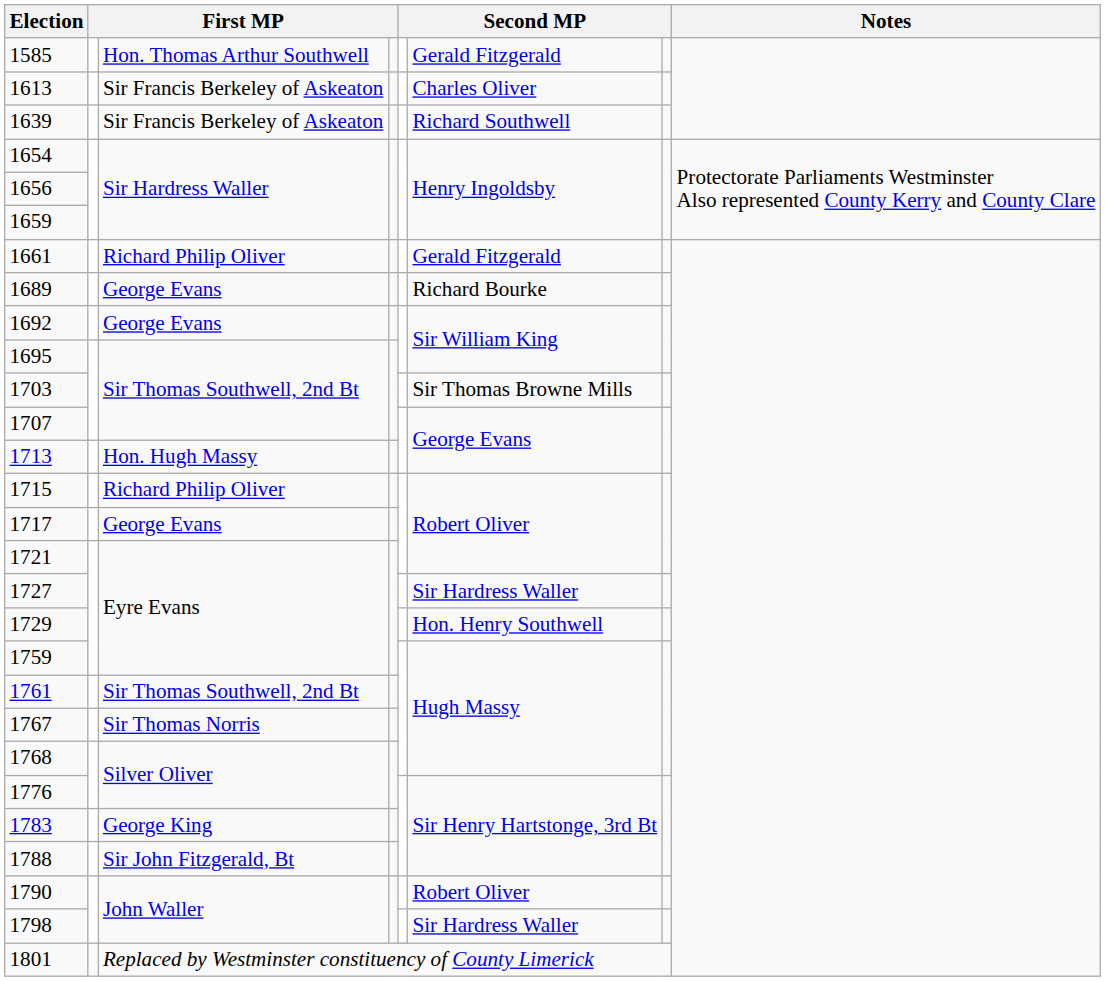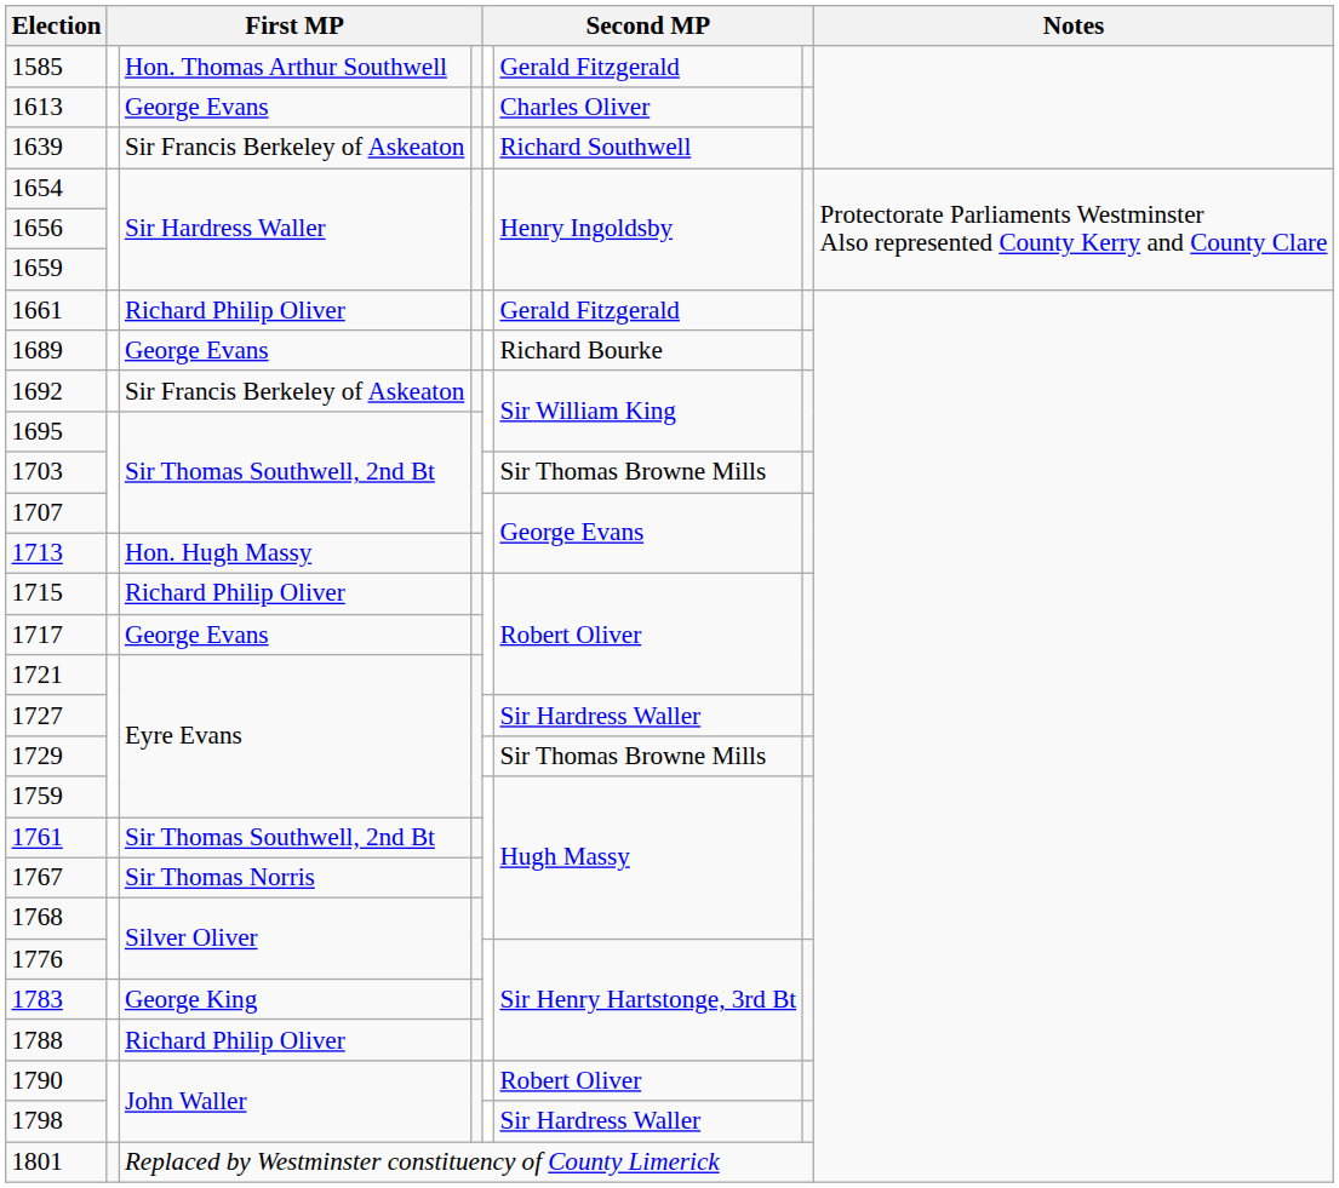1613 | column 3: Sir Francis Berkeley of Askeaton -> George Evans
1692 | column 3: George Evans -> Sir Francis Berkeley of Askeaton
1729 | column 6: Hon. Henry Southwell -> Sir Thomas Browne Mills
1788 | column 3: Sir John Fitzgerald, Bt -> Richard Philip Oliver
